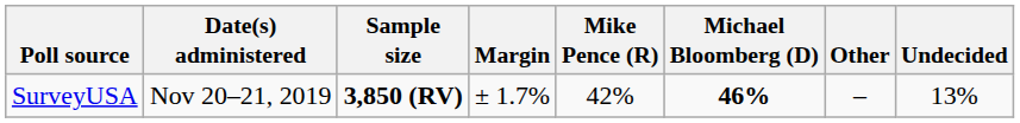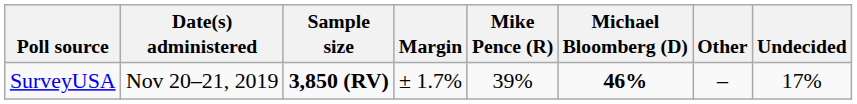SurveyUSA | Mike Pence (R): 42% -> 39%
SurveyUSA | Undecided: 13% -> 17%
